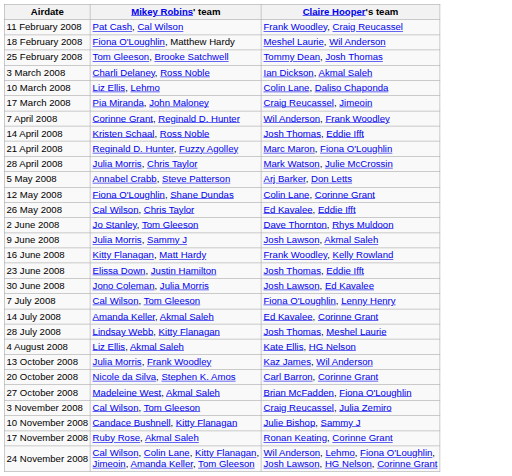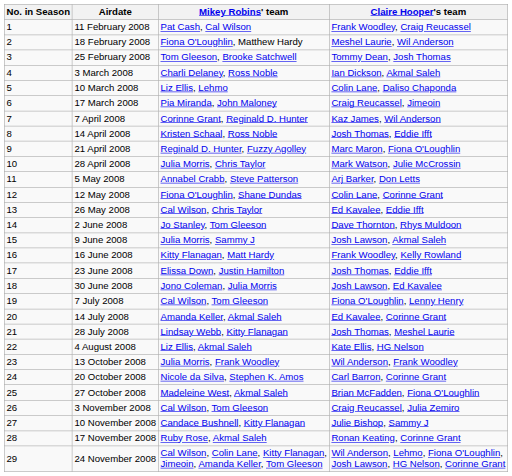+ column: No. in Season | 1 | 2 | 3 | 4 | 5 | 6 | 7 | 8 | 9 | 10 | 11 | 12 | 13 | 14 | 15 | 16 | 17 | 18 | 19 | 20 | 21 | 22 | 23 | 24 | 25 | 26 | 27 | 28 | 29
7 April 2008 | Claire Hooper's team: Wil Anderson, Frank Woodley -> Kaz James, Wil Anderson
13 October 2008 | Claire Hooper's team: Kaz James, Wil Anderson -> Wil Anderson, Frank Woodley
